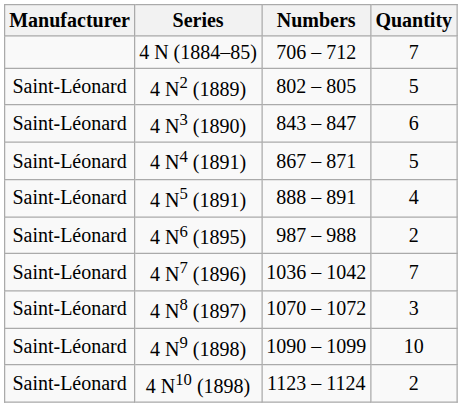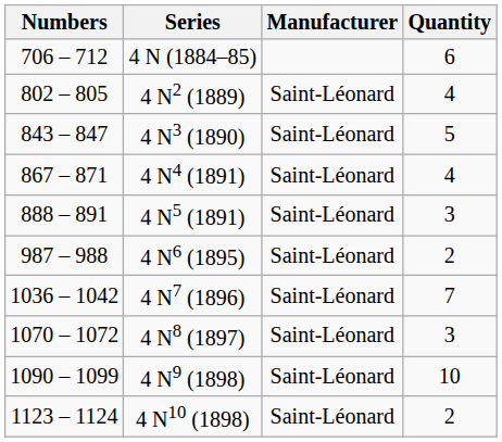columns swapped: Manufacturer <-> Numbers
4 N (1884–85) | Quantity: 7 -> 6
4 N2 (1889) | Quantity: 5 -> 4
4 N3 (1890) | Quantity: 6 -> 5
4 N4 (1891) | Quantity: 5 -> 4
4 N5 (1891) | Quantity: 4 -> 3
